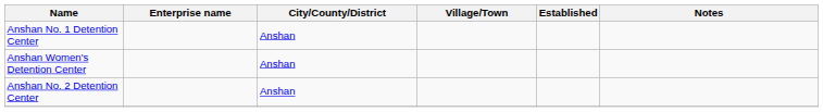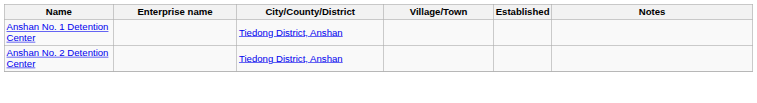Anshan No. 1 Detention Center | City/County/District: Anshan -> Tiedong District, Anshan
- row: Anshan Women's Detention Center | Anshan
Anshan No. 2 Detention Center | City/County/District: Anshan -> Tiedong District, Anshan
